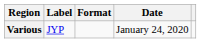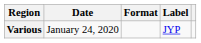columns swapped: Date <-> Label
